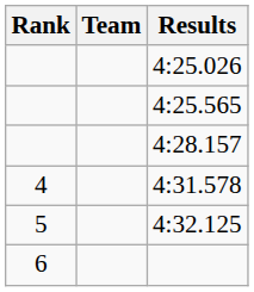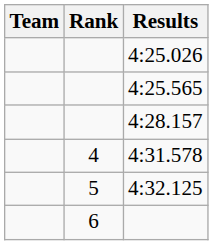columns swapped: Rank <-> Team
